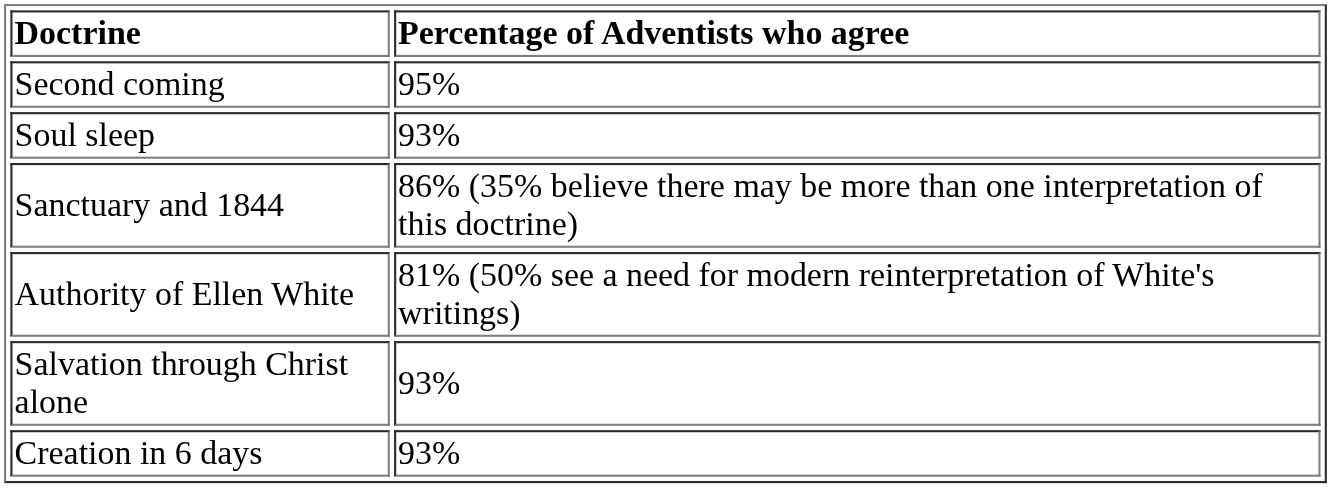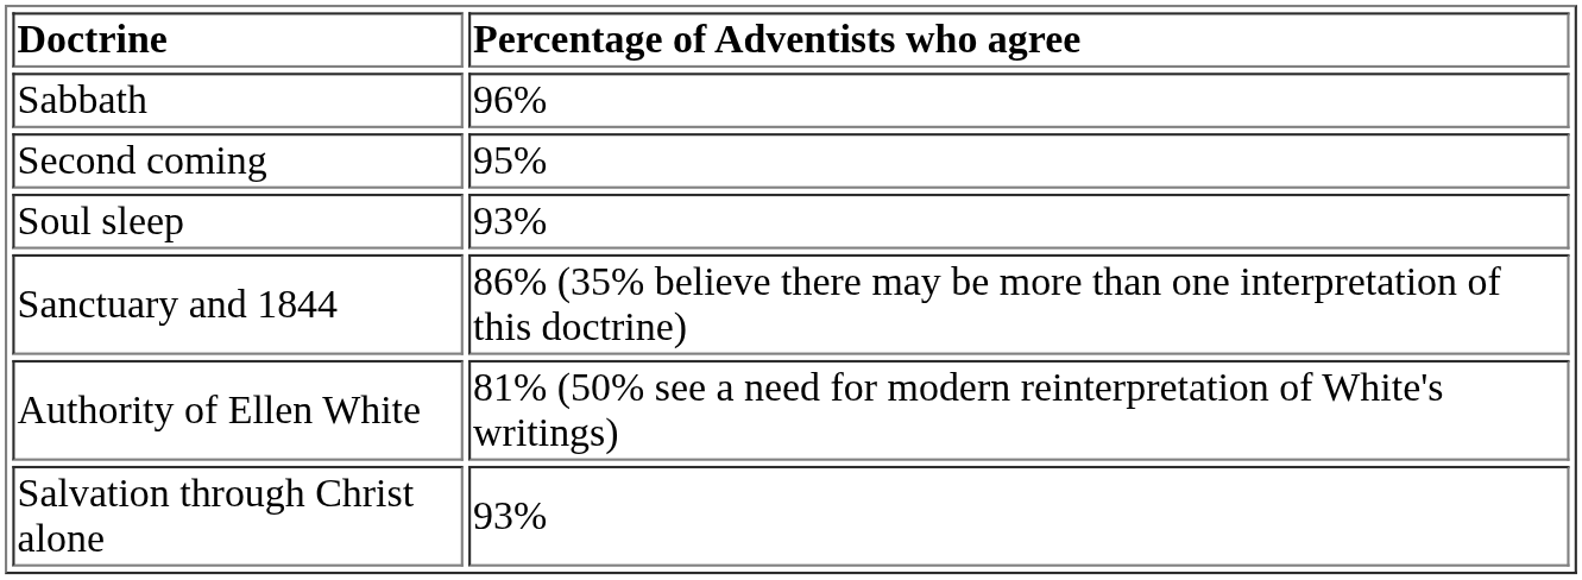+ row: Sabbath | 96%
- row: Creation in 6 days | 93%
